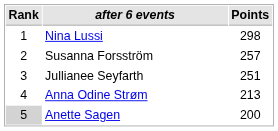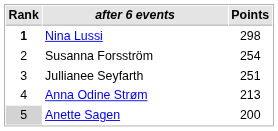Nina Lussi | Rank: normal -> bold
Susanna Forsström | Points: 257 -> 254
